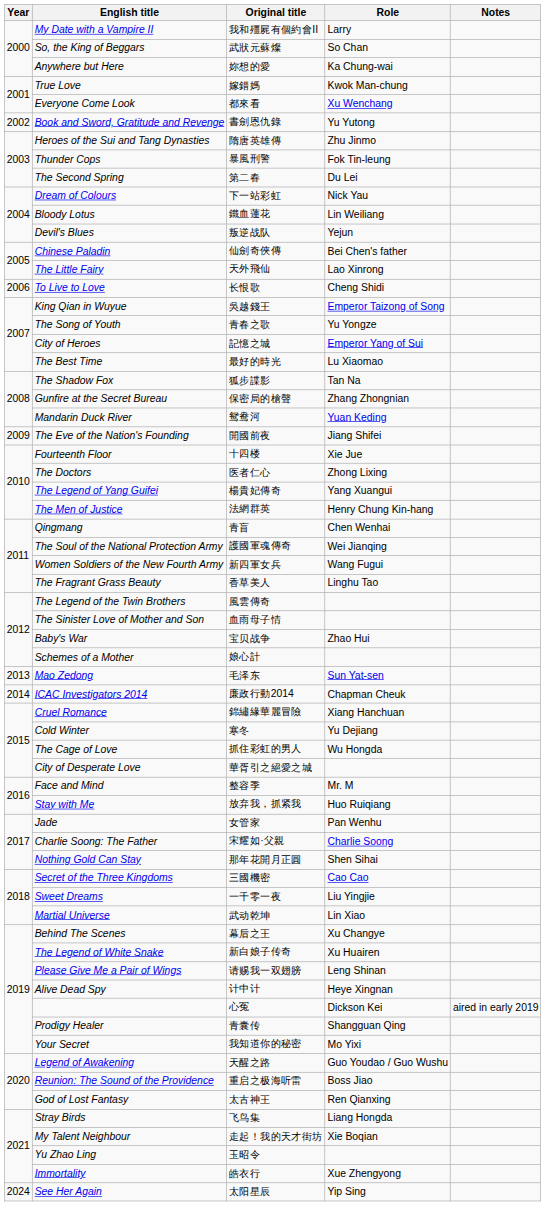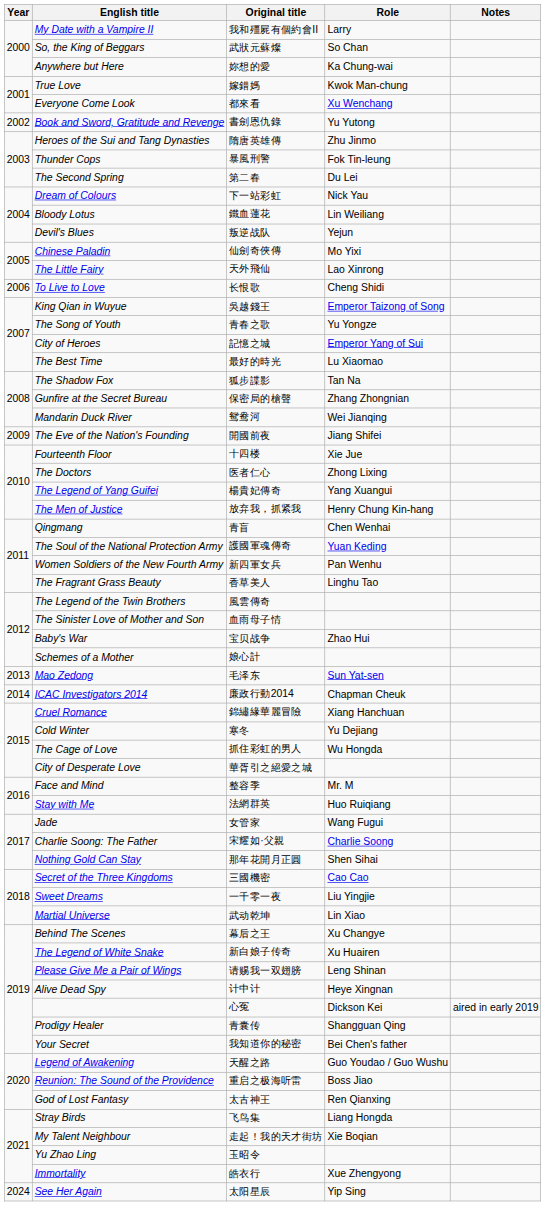Chinese Paladin | Role: Bei Chen's father -> Mo Yixi
Mandarin Duck River | Role: Yuan Keding -> Wei Jianqing
The Men of Justice | Original title: 法網群英 -> 放弃我，抓紧我
The Soul of the National Protection Army | Role: Wei Jianqing -> Yuan Keding
Women Soldiers of the New Fourth Army | Role: Wang Fugui -> Pan Wenhu
Stay with Me | Original title: 放弃我，抓紧我 -> 法網群英
Jade | Role: Pan Wenhu -> Wang Fugui
Your Secret | Role: Mo Yixi -> Bei Chen's father
